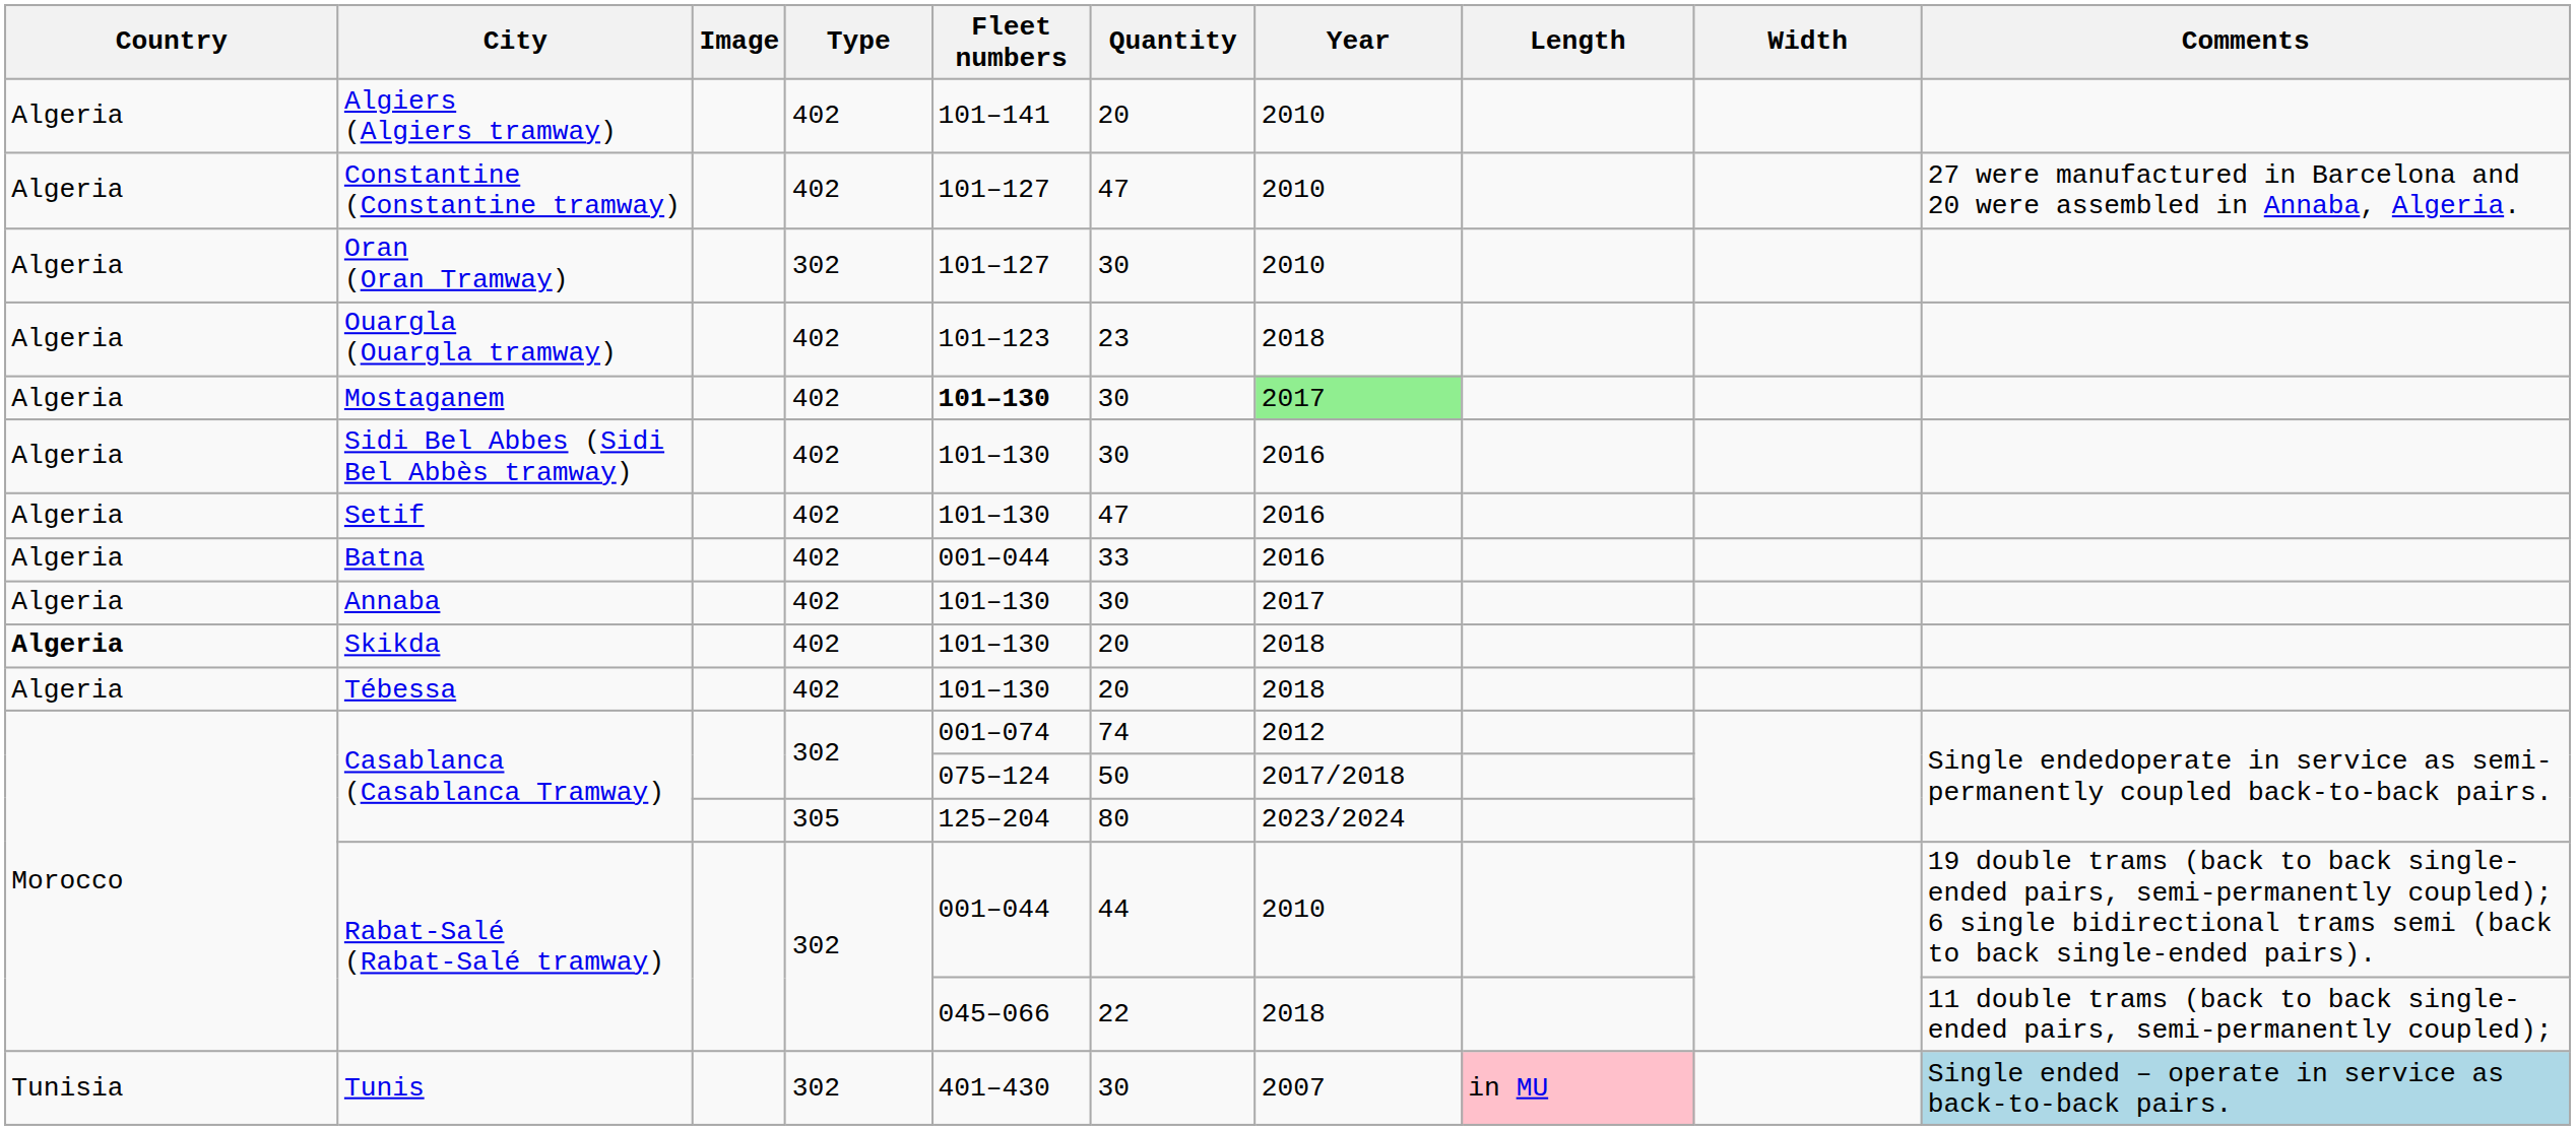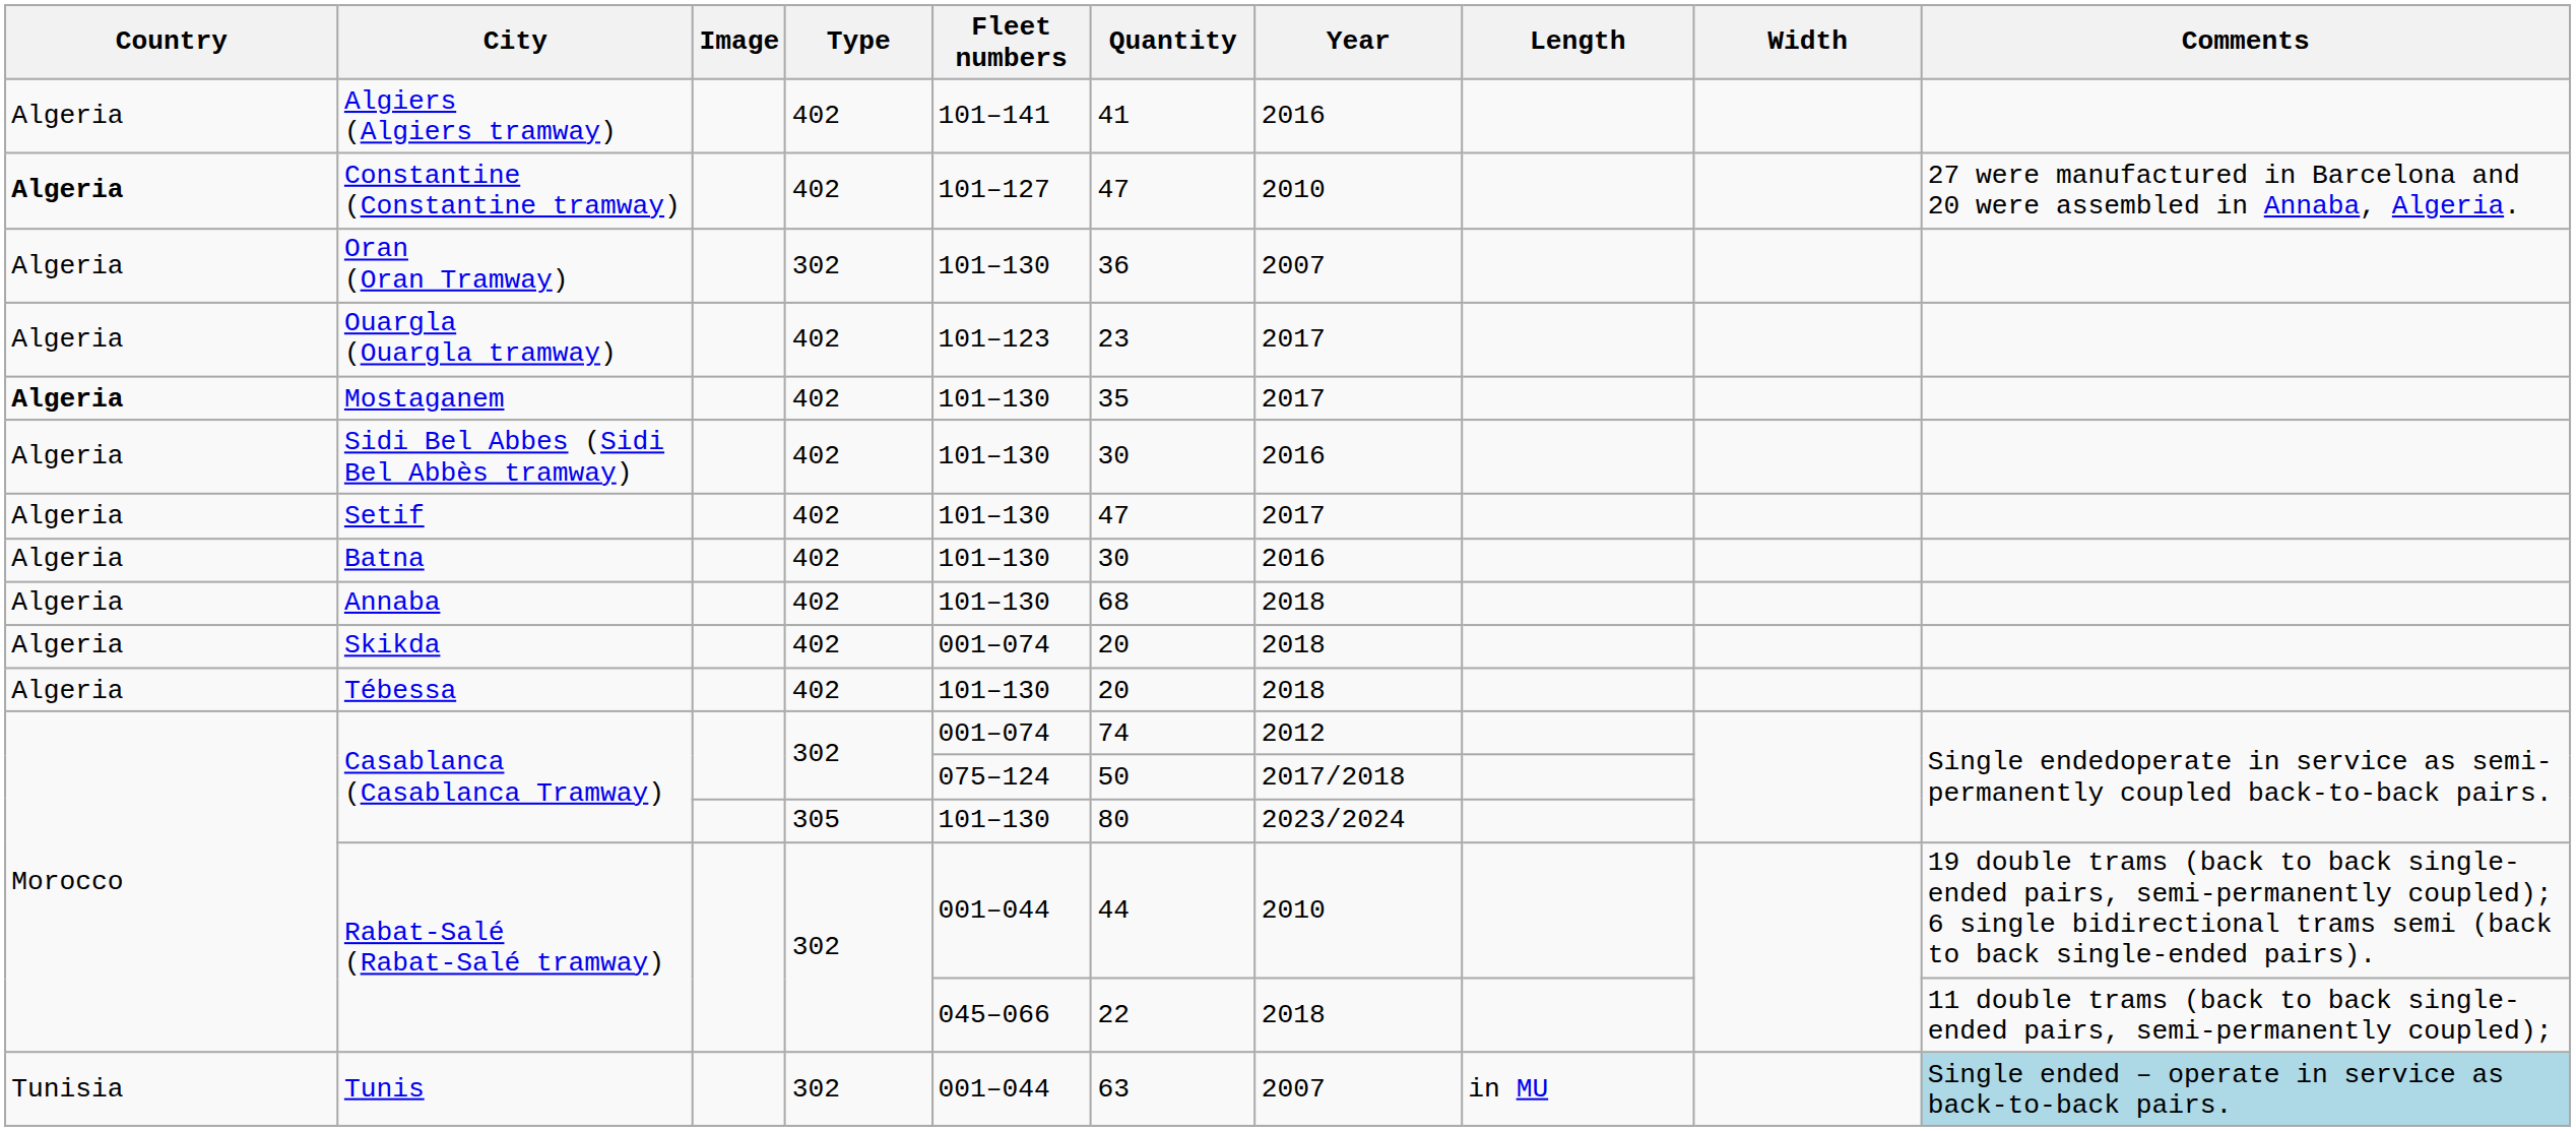Algiers (Algiers tramway) | Quantity: 20 -> 41
Algiers (Algiers tramway) | Year: 2010 -> 2016
Constantine (Constantine tramway) | Country: normal -> bold
Oran (Oran Tramway) | Fleet numbers: 101–127 -> 101–130
Oran (Oran Tramway) | Quantity: 30 -> 36
Oran (Oran Tramway) | Year: 2010 -> 2007
Ouargla (Ouargla tramway) | Year: 2018 -> 2017
Mostaganem | Country: normal -> bold
Mostaganem | Fleet numbers: bold -> normal
Mostaganem | Quantity: 30 -> 35
Mostaganem | Year: lightgreen background -> no background
Setif | Year: 2016 -> 2017
Batna | Fleet numbers: 001–044 -> 101–130
Batna | Quantity: 33 -> 30
Annaba | Quantity: 30 -> 68
Annaba | Year: 2017 -> 2018
Skikda | Country: bold -> normal
Skikda | Fleet numbers: 101–130 -> 001–074
Casablanca (Casablanca Tramway) / 305 | Fleet numbers: 125–204 -> 101–130
Tunis | Fleet numbers: 401–430 -> 001–044
Tunis | Quantity: 30 -> 63
Tunis | Length: pink background -> no background
